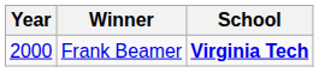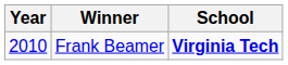Frank Beamer | Year: 2000 -> 2010
